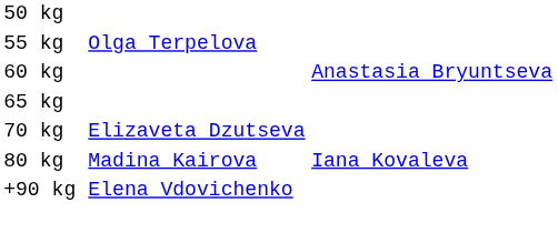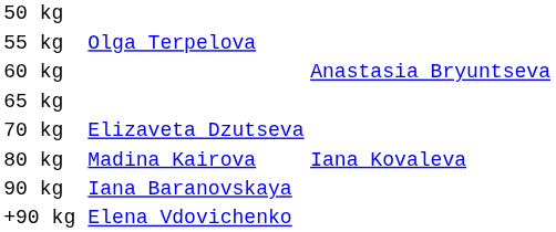+ row: 90 kg | Iana Baranovskaya
